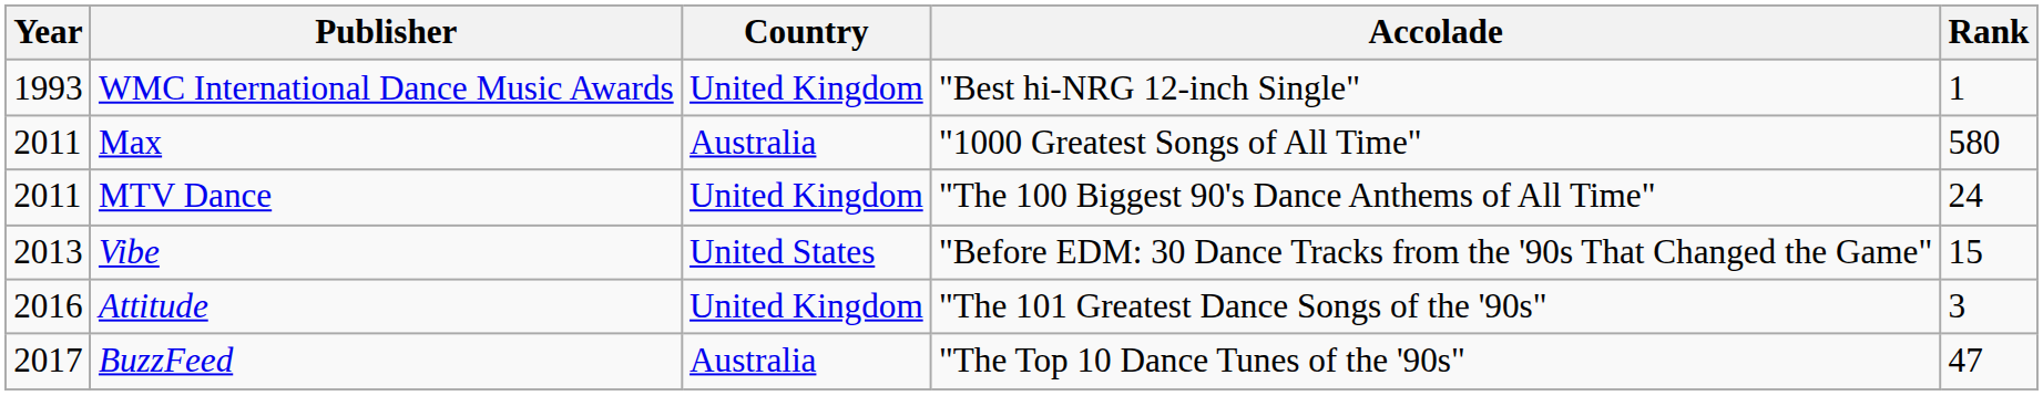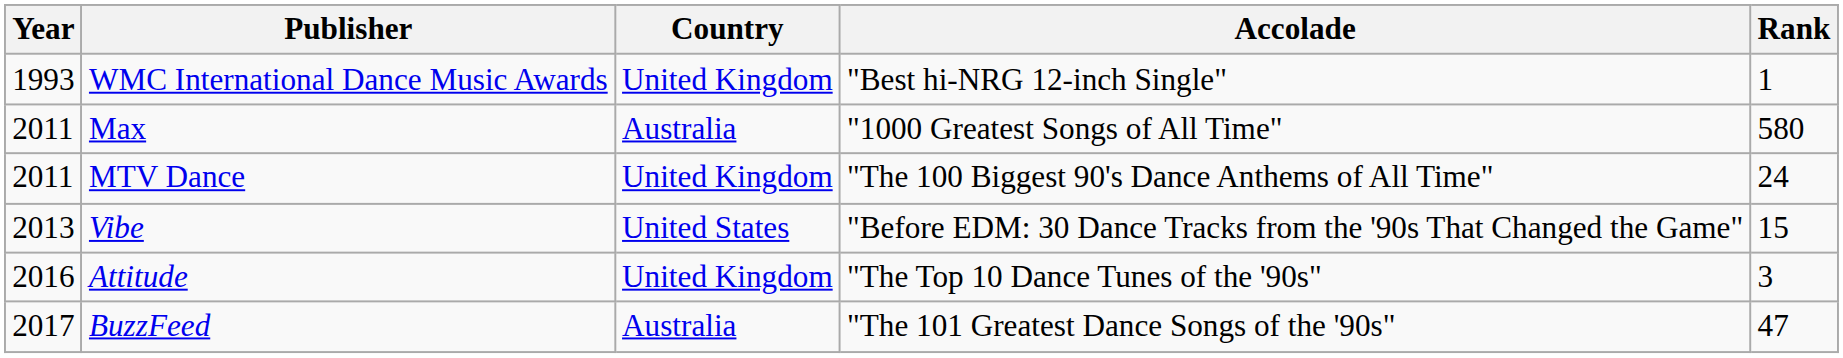Attitude | Accolade: "The 101 Greatest Dance Songs of the '90s" -> "The Top 10 Dance Tunes of the '90s"
BuzzFeed | Accolade: "The Top 10 Dance Tunes of the '90s" -> "The 101 Greatest Dance Songs of the '90s"
